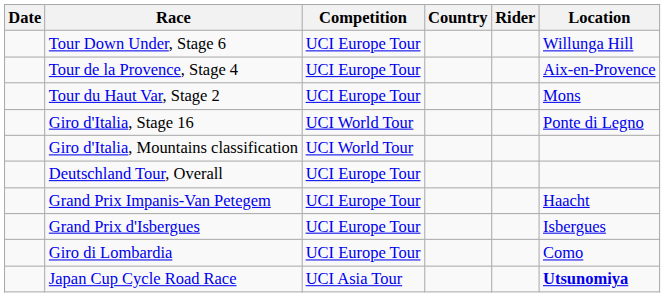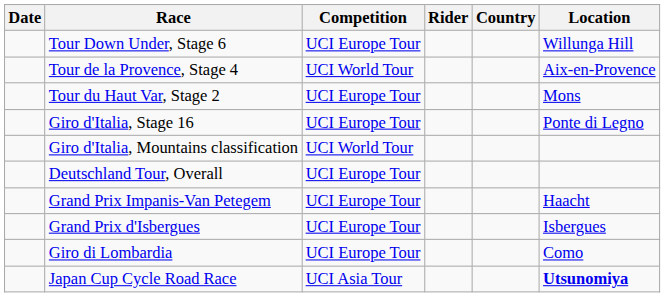columns swapped: Rider <-> Country
Tour de la Provence, Stage 4 | Competition: UCI Europe Tour -> UCI World Tour
Giro d'Italia, Stage 16 | Competition: UCI World Tour -> UCI Europe Tour
